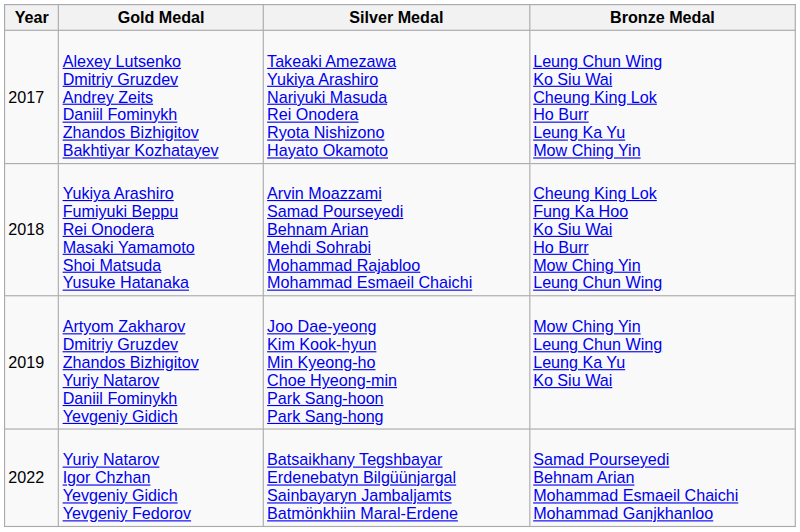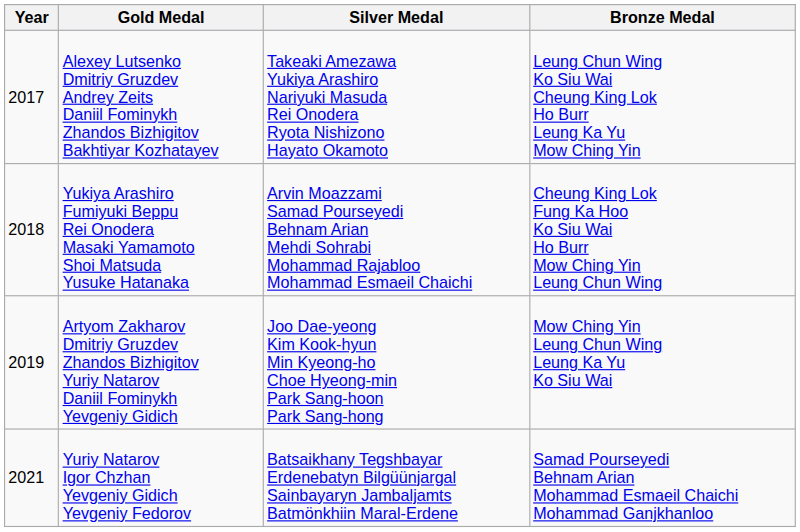Yuriy Natarov Igor Chzhan Yevgeniy Gidich Yevgeniy Fedorov | Year: 2022 -> 2021
